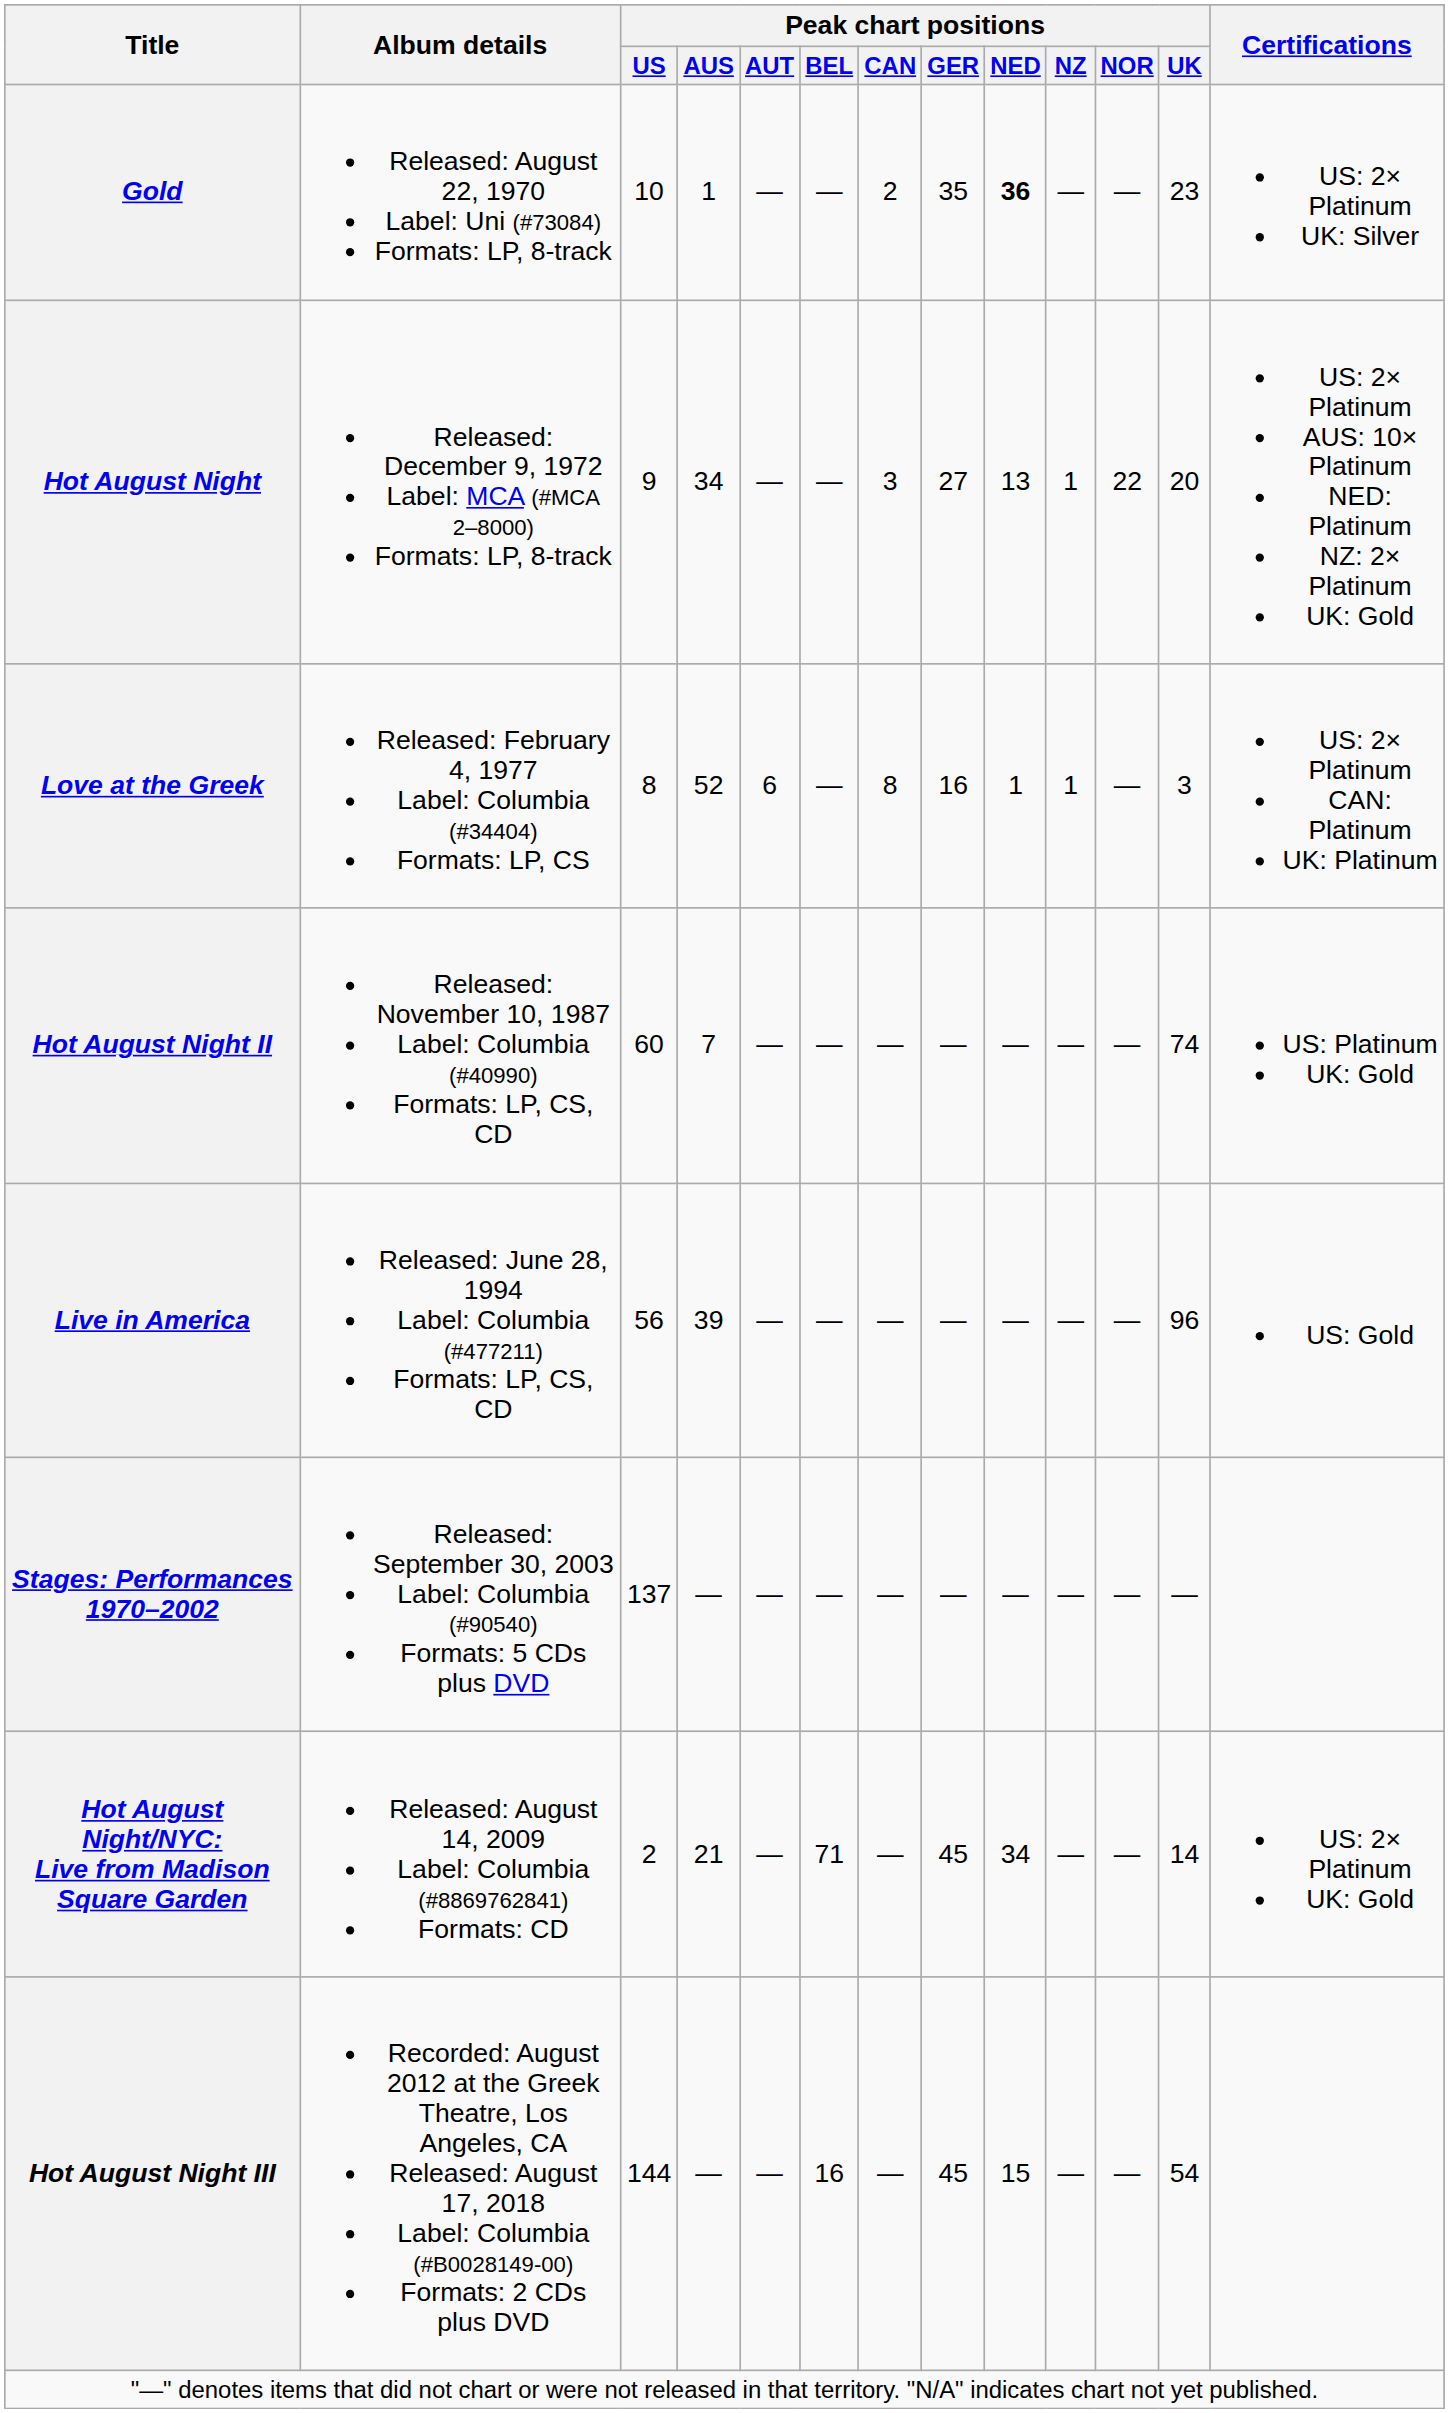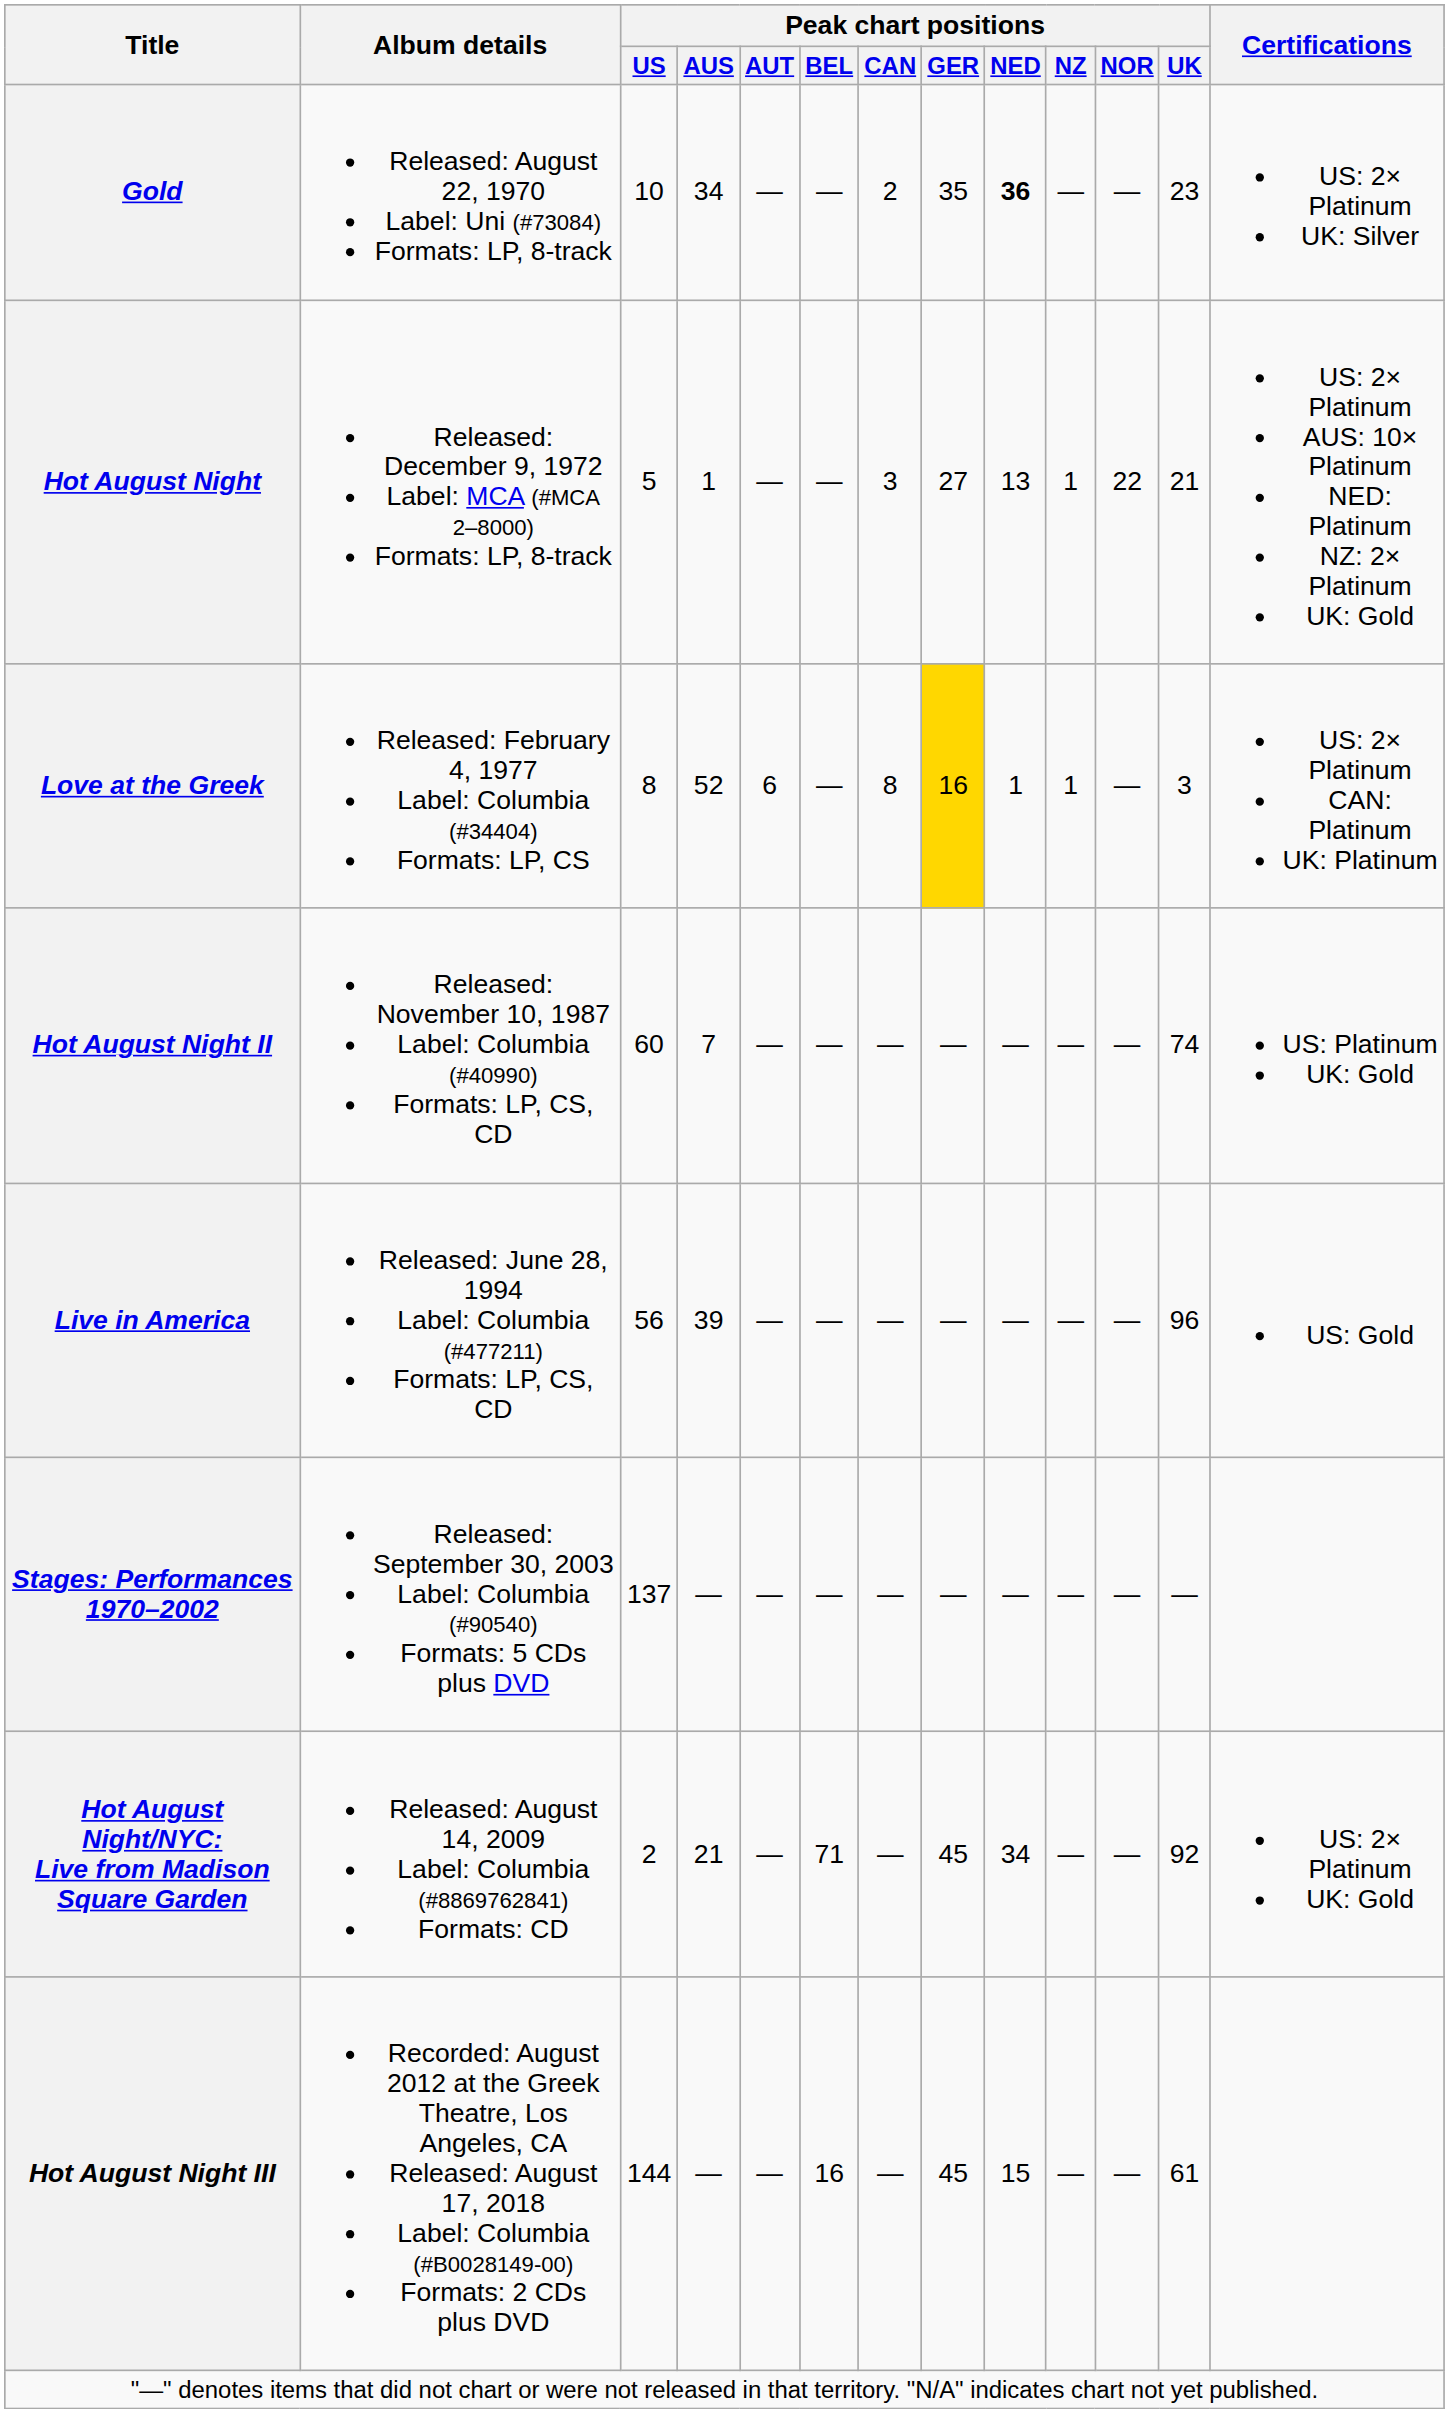Gold | Peak chart positions / AUS: 1 -> 34
Hot August Night | Peak chart positions / US: 9 -> 5
Hot August Night | Peak chart positions / AUS: 34 -> 1
Hot August Night | Peak chart positions / UK: 20 -> 21
Love at the Greek | Peak chart positions / GER: no background -> gold background
Hot August Night/NYC: Live from Madison Square Garden | Peak chart positions / UK: 14 -> 92
Hot August Night III | Peak chart positions / UK: 54 -> 61
